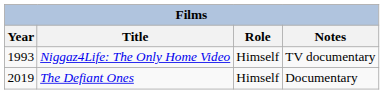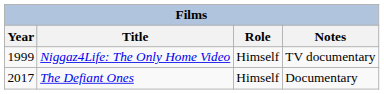Niggaz4Life: The Only Home Video | Year: 1993 -> 1999
The Defiant Ones | Year: 2019 -> 2017
